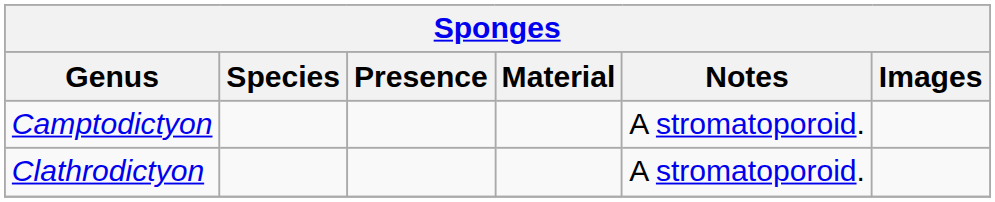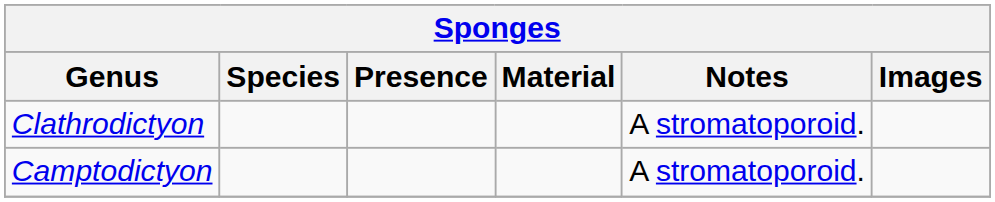rows swapped: Camptodictyon <-> Clathrodictyon
